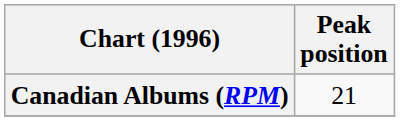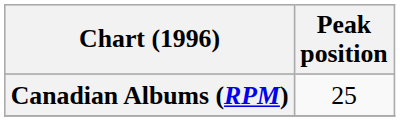Canadian Albums (RPM) | Peak position: 21 -> 25
